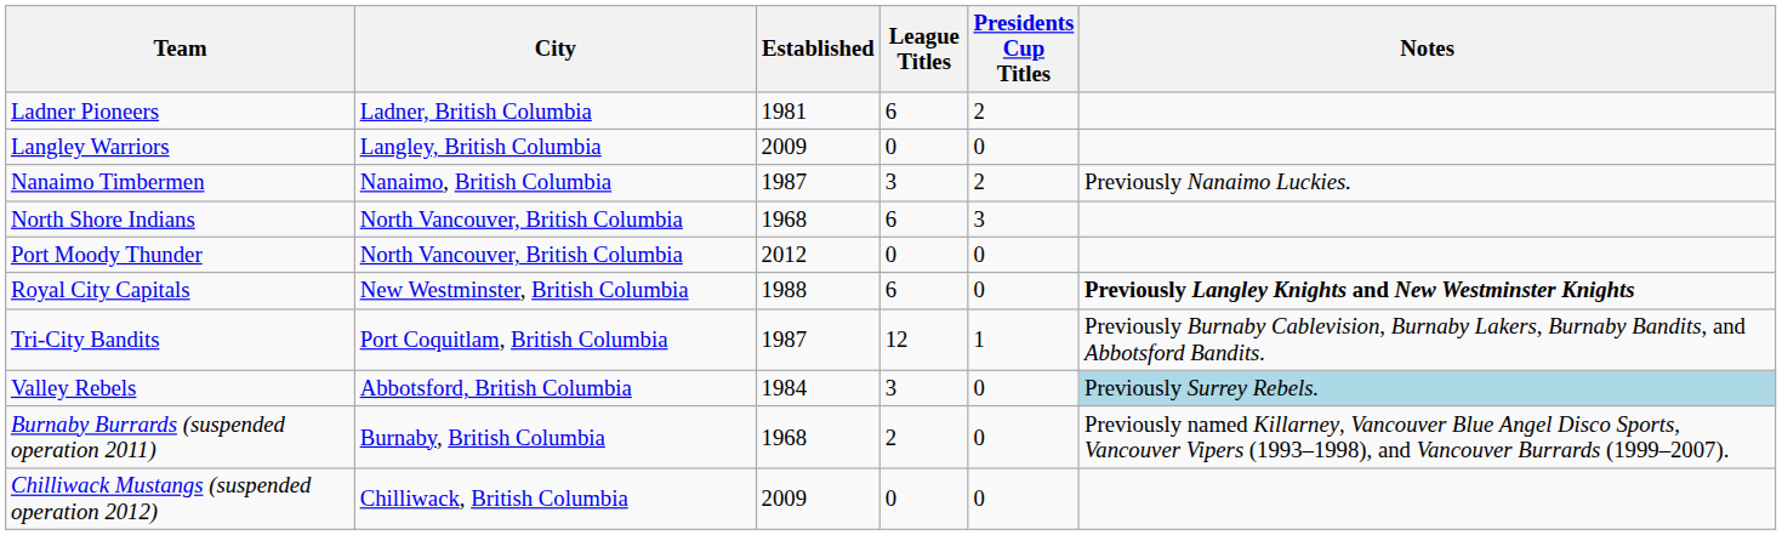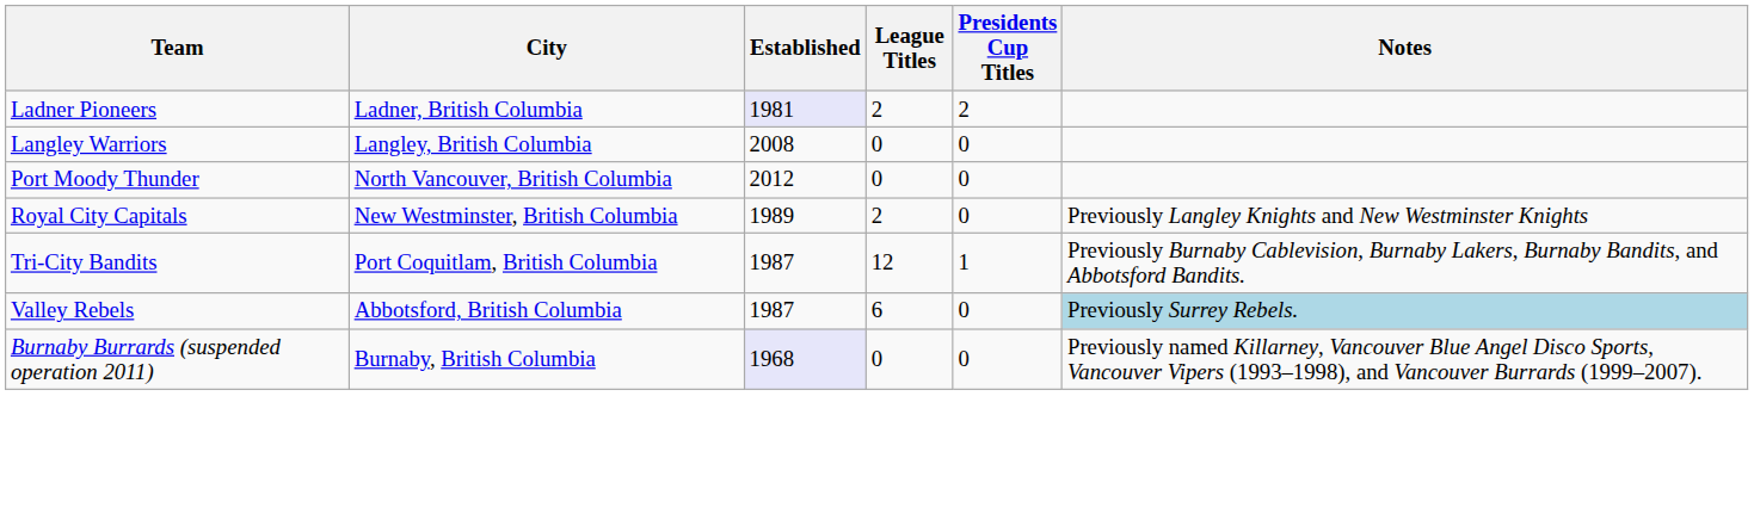Ladner Pioneers | Established: no background -> lavender background
Ladner Pioneers | League Titles: 6 -> 2
Langley Warriors | Established: 2009 -> 2008
- row: Nanaimo Timbermen | Nanaimo, British Columbia | 1987 | 3 | 2 | Previously Nanaimo Luckies.
- row: North Shore Indians | North Vancouver, British Columbia | 1968 | 6 | 3
Royal City Capitals | Established: 1988 -> 1989
Royal City Capitals | League Titles: 6 -> 2
Royal City Capitals | Notes: bold -> normal
Valley Rebels | Established: 1984 -> 1987
Valley Rebels | League Titles: 3 -> 6
Burnaby Burrards (suspended operation 2011) | Established: no background -> lavender background
Burnaby Burrards (suspended operation 2011) | League Titles: 2 -> 0
- row: Chilliwack Mustangs (suspended operation 2012) | Chilliwack, British Columbia | 2009 | 0 | 0
